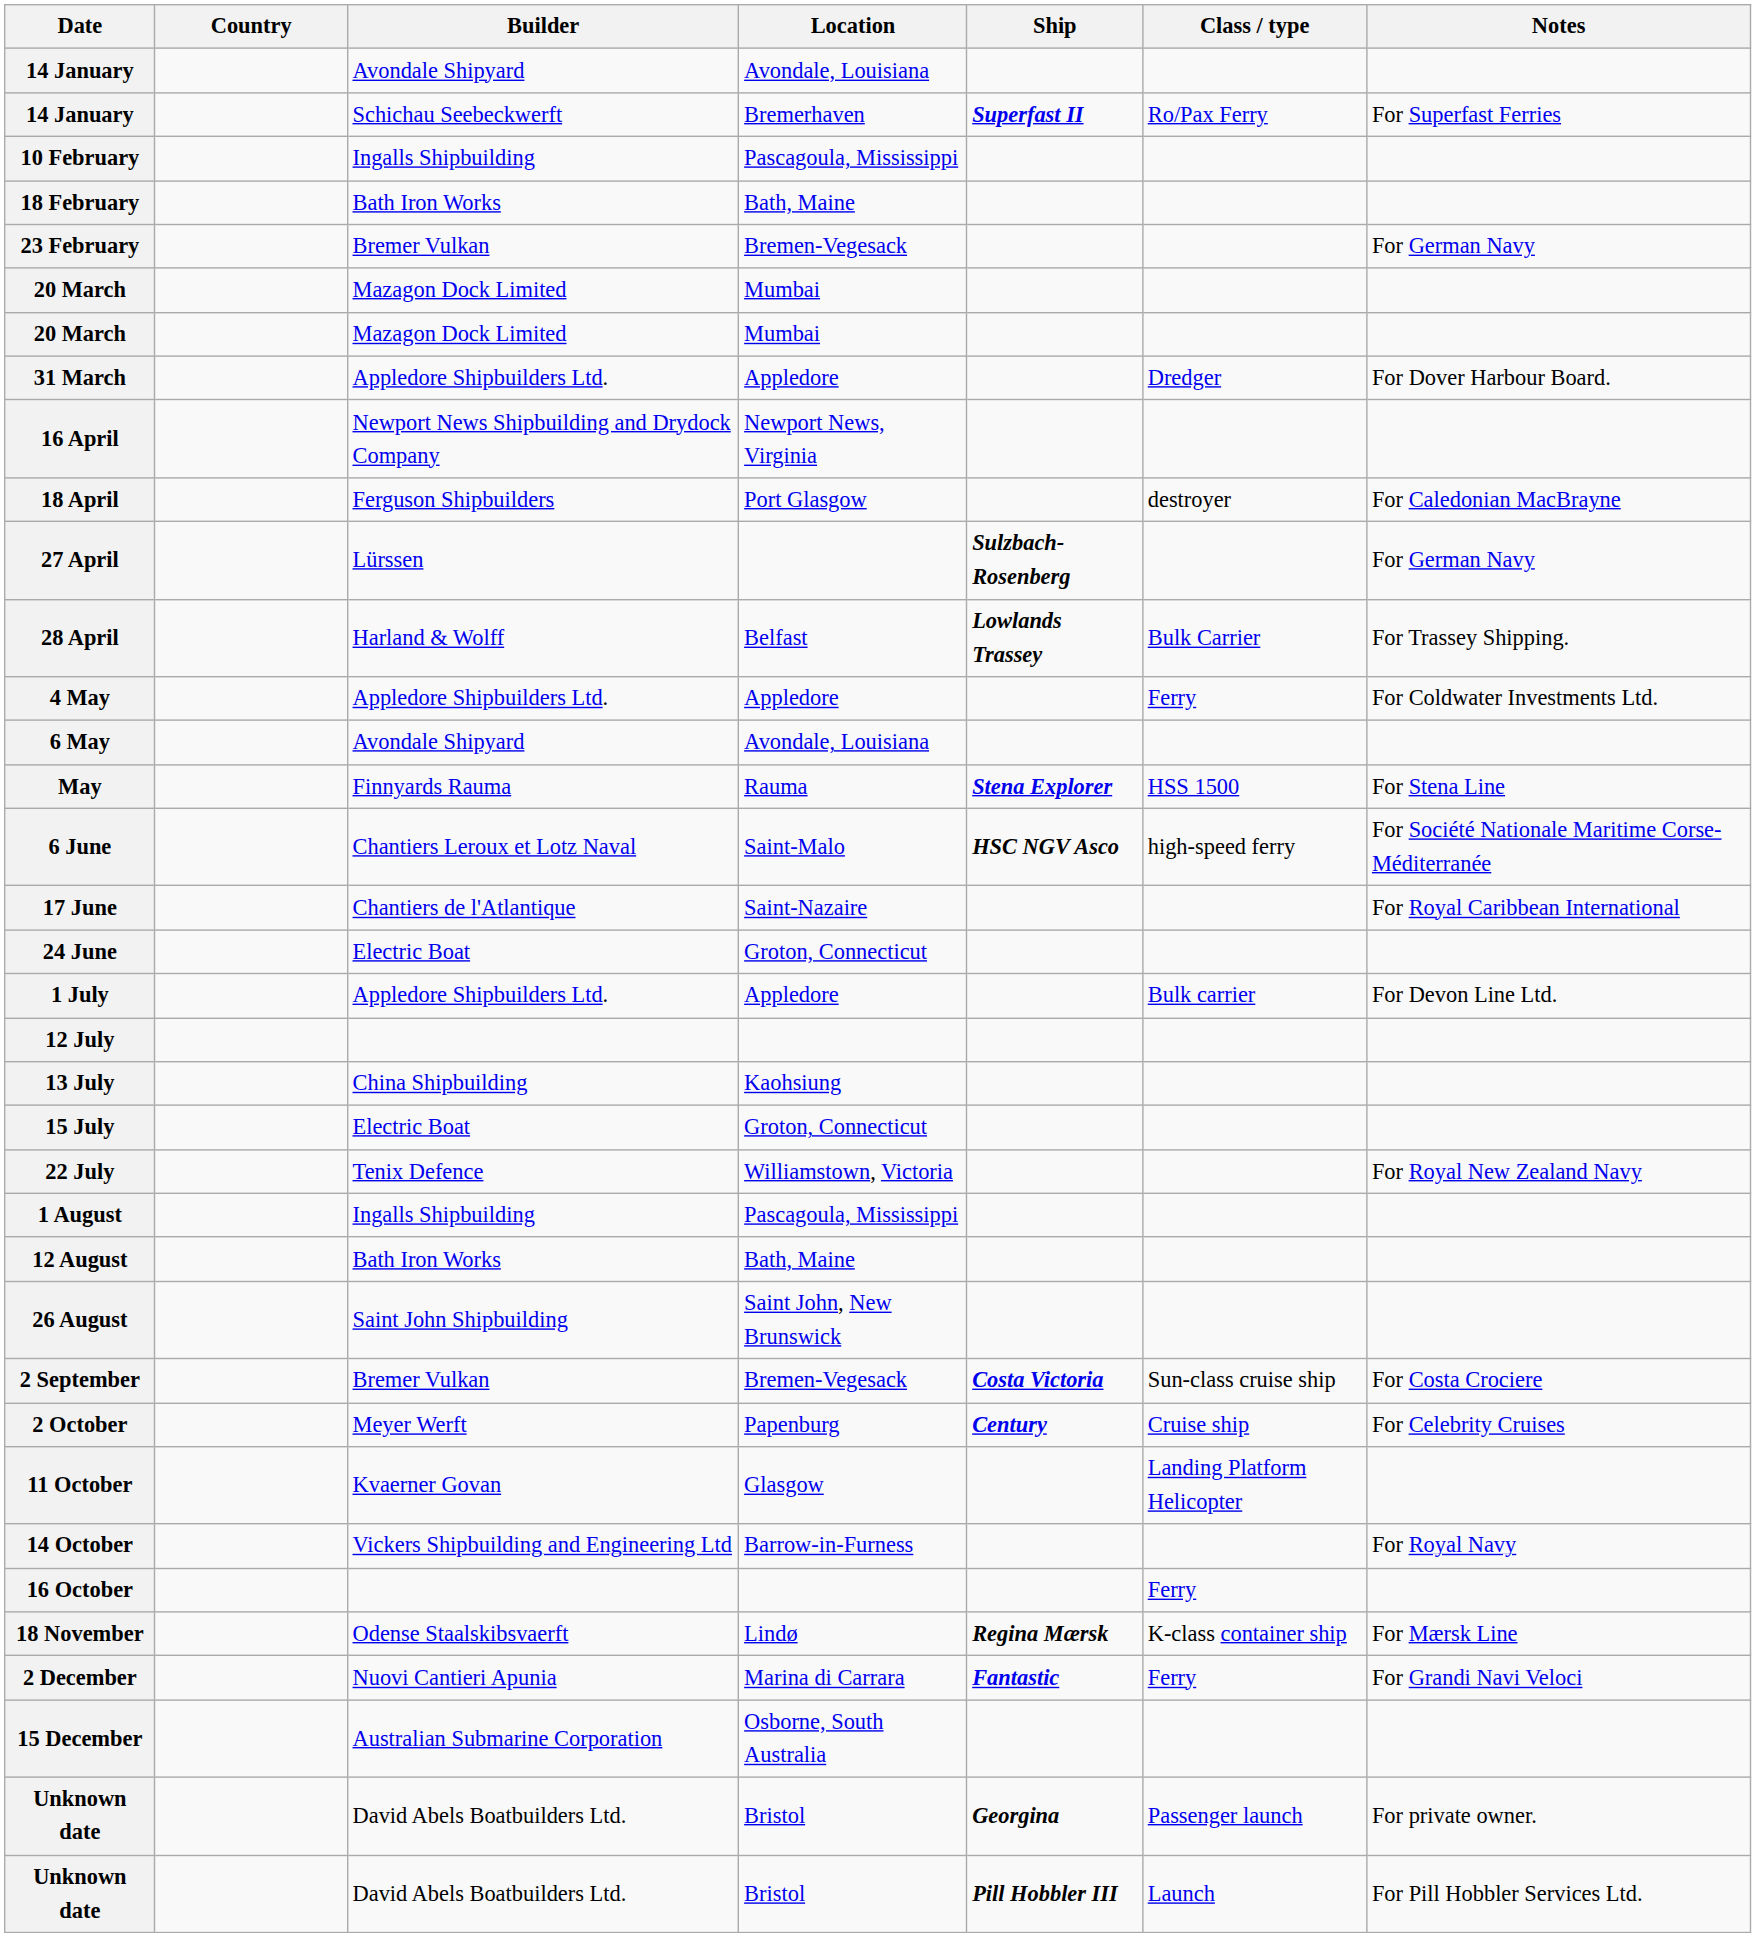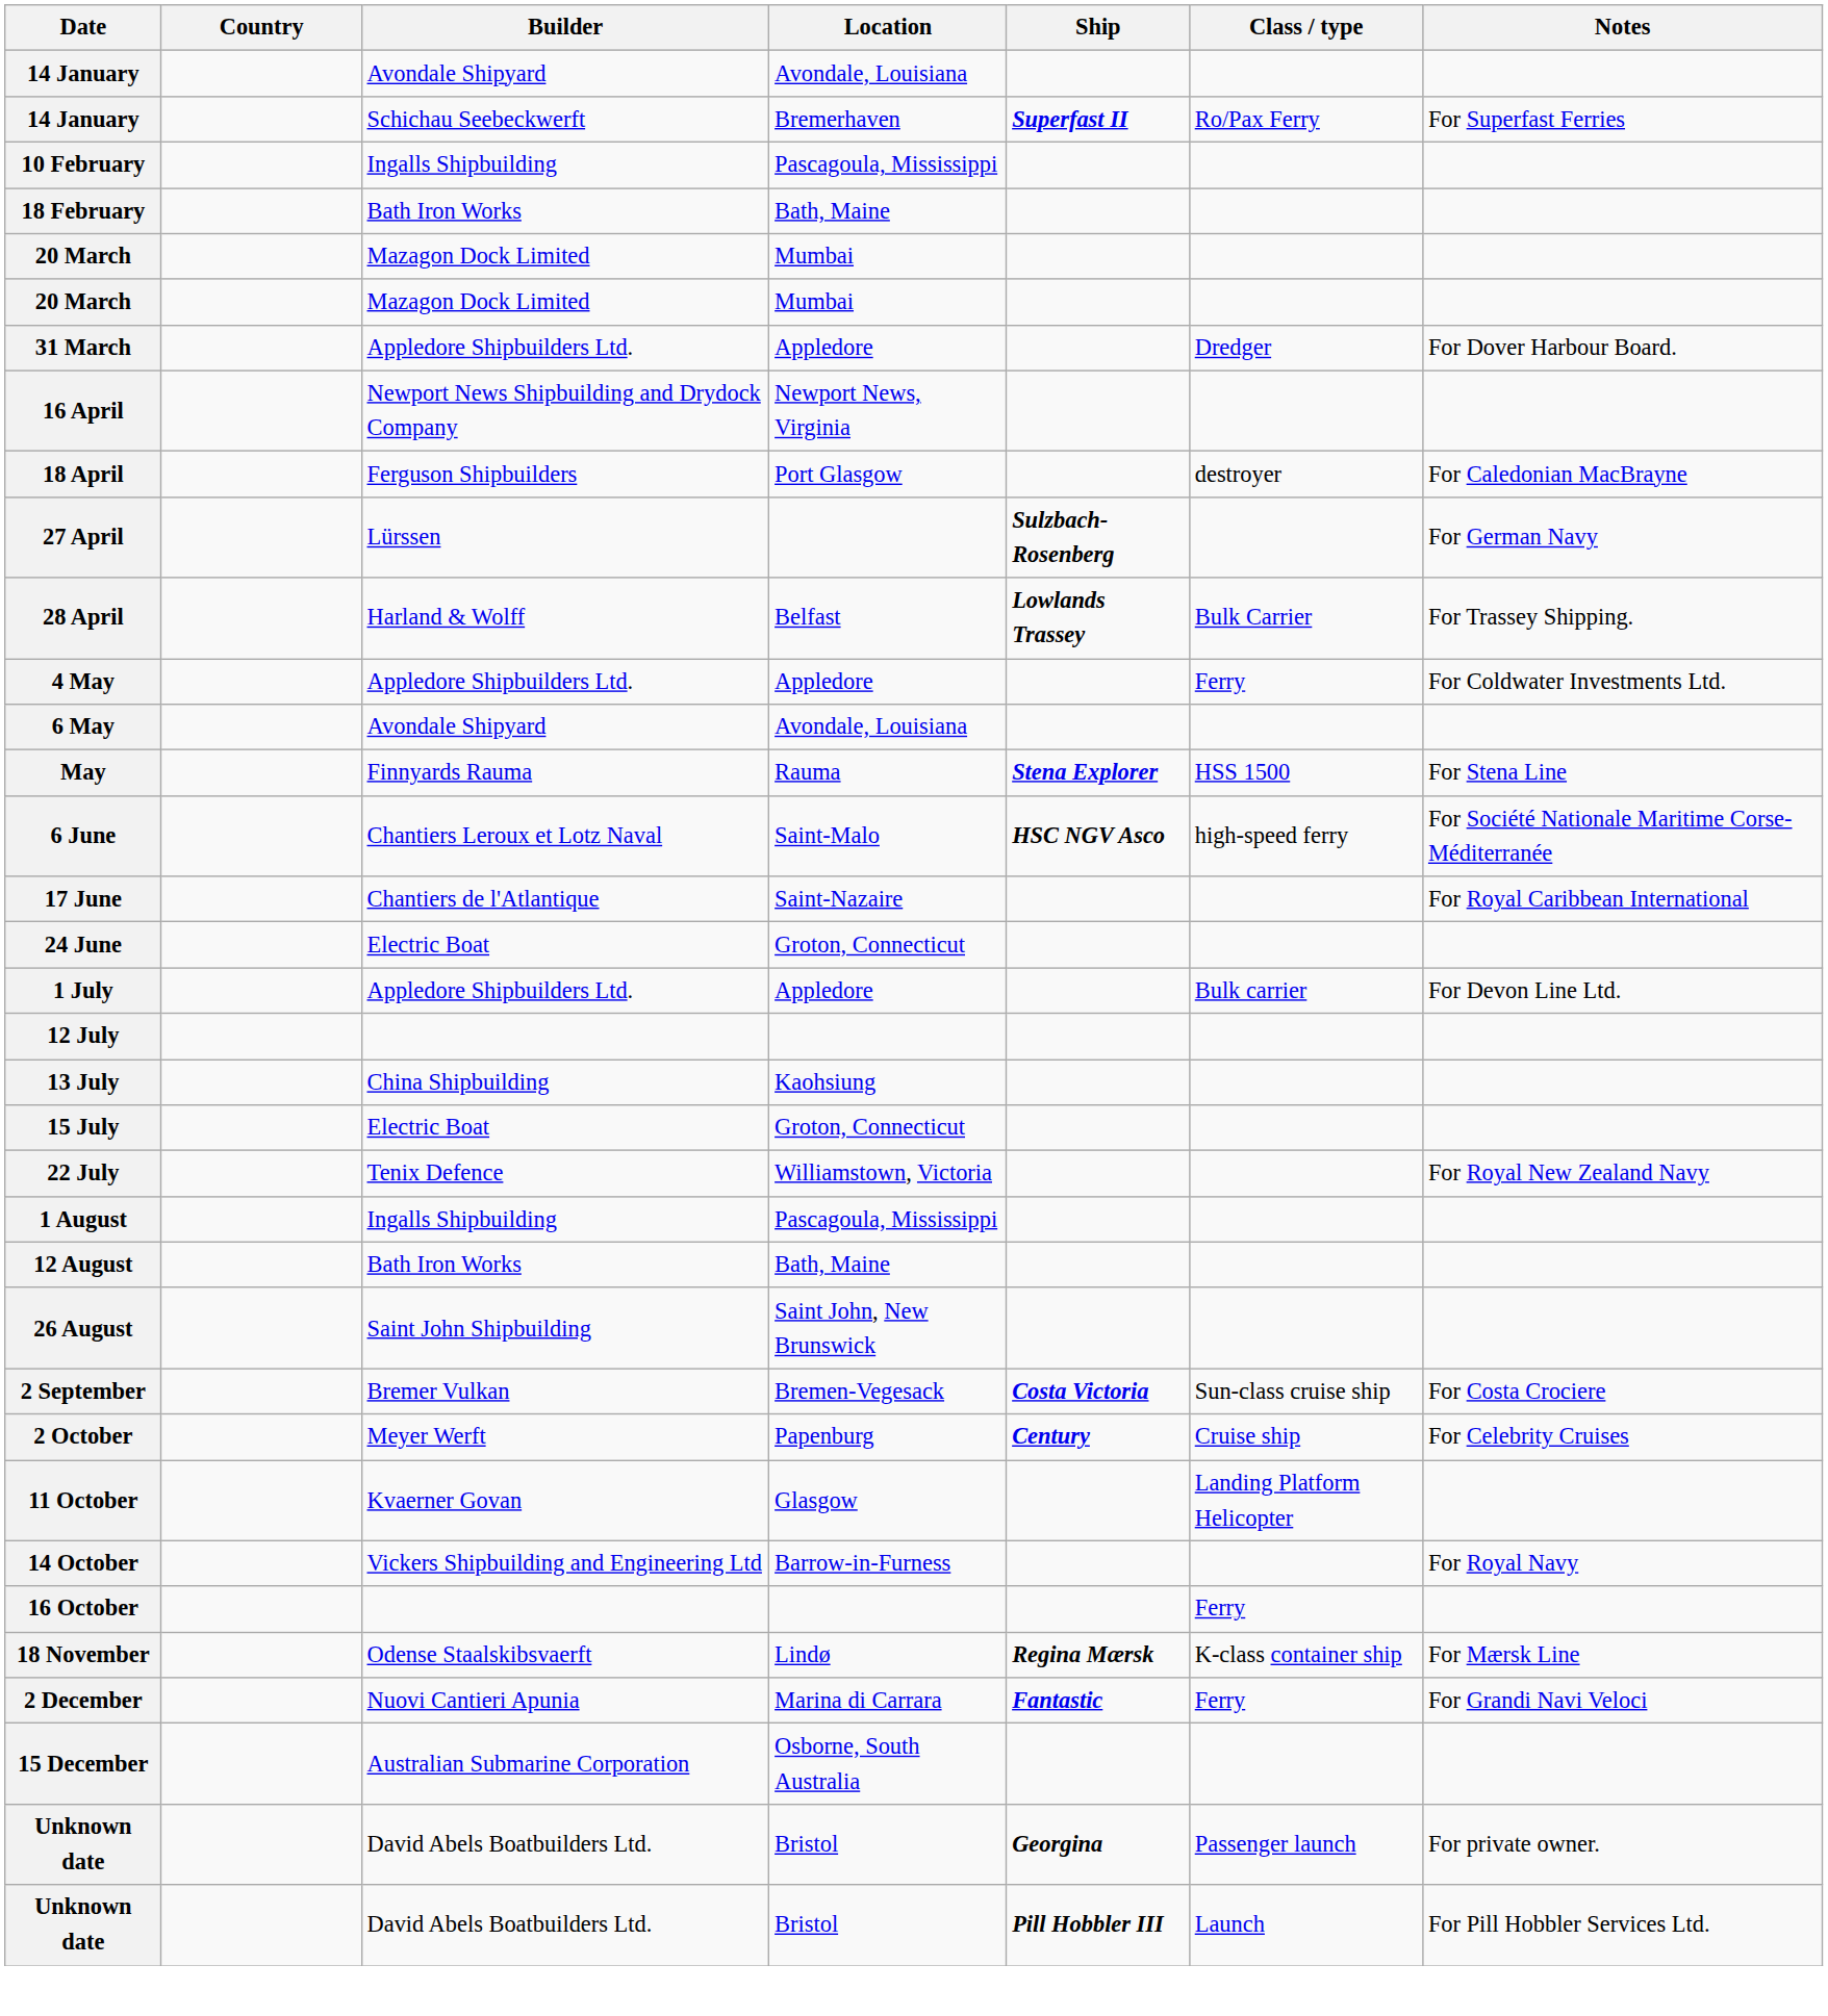- row: 23 February | Bremer Vulkan | Bremen-Vegesack | For German Navy
